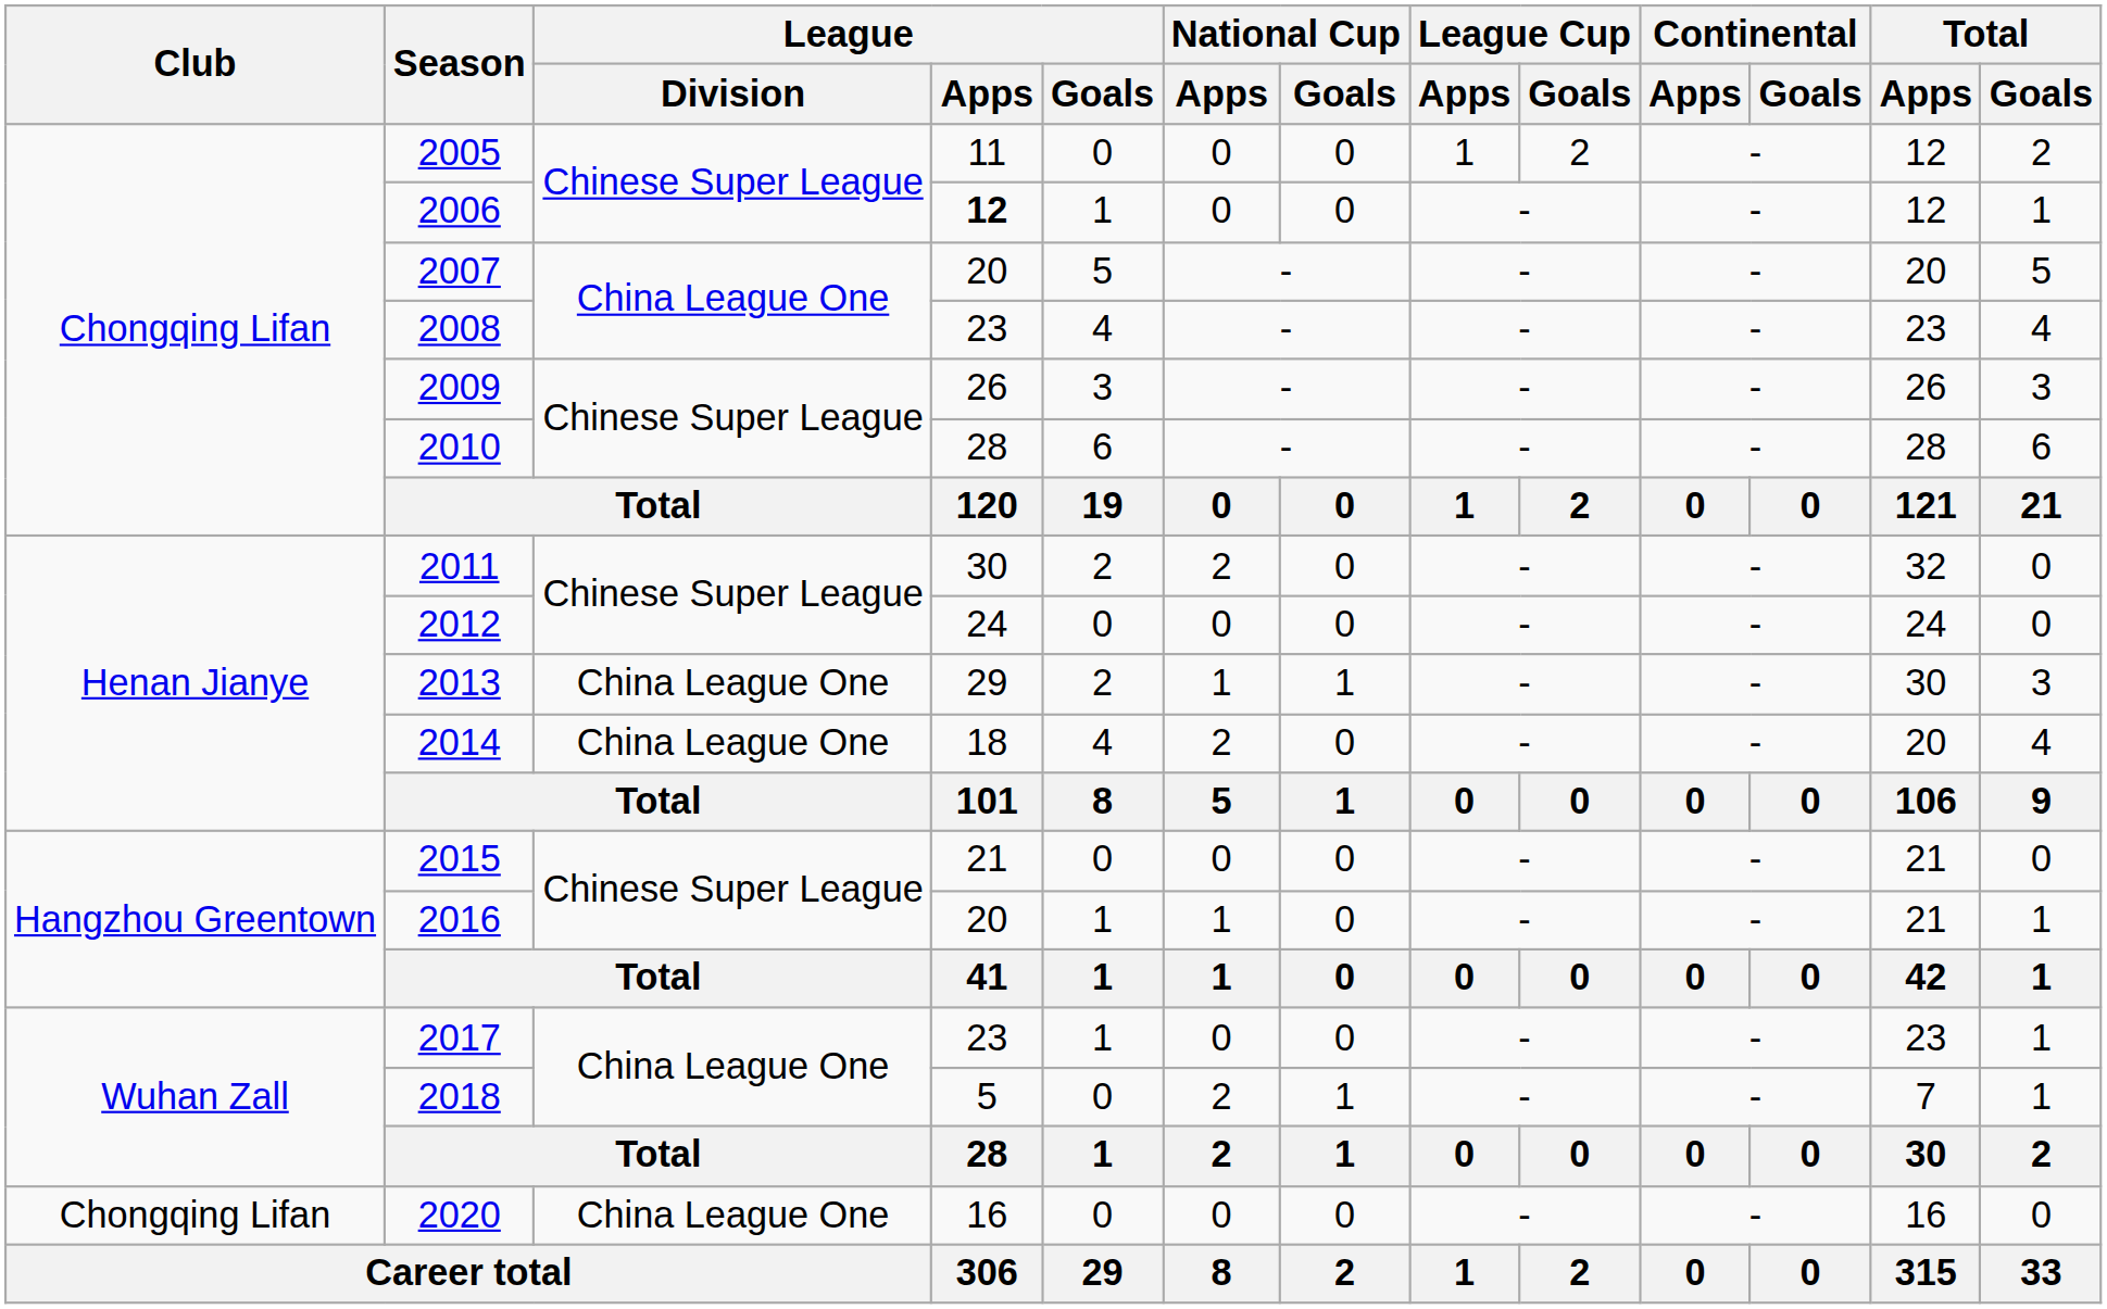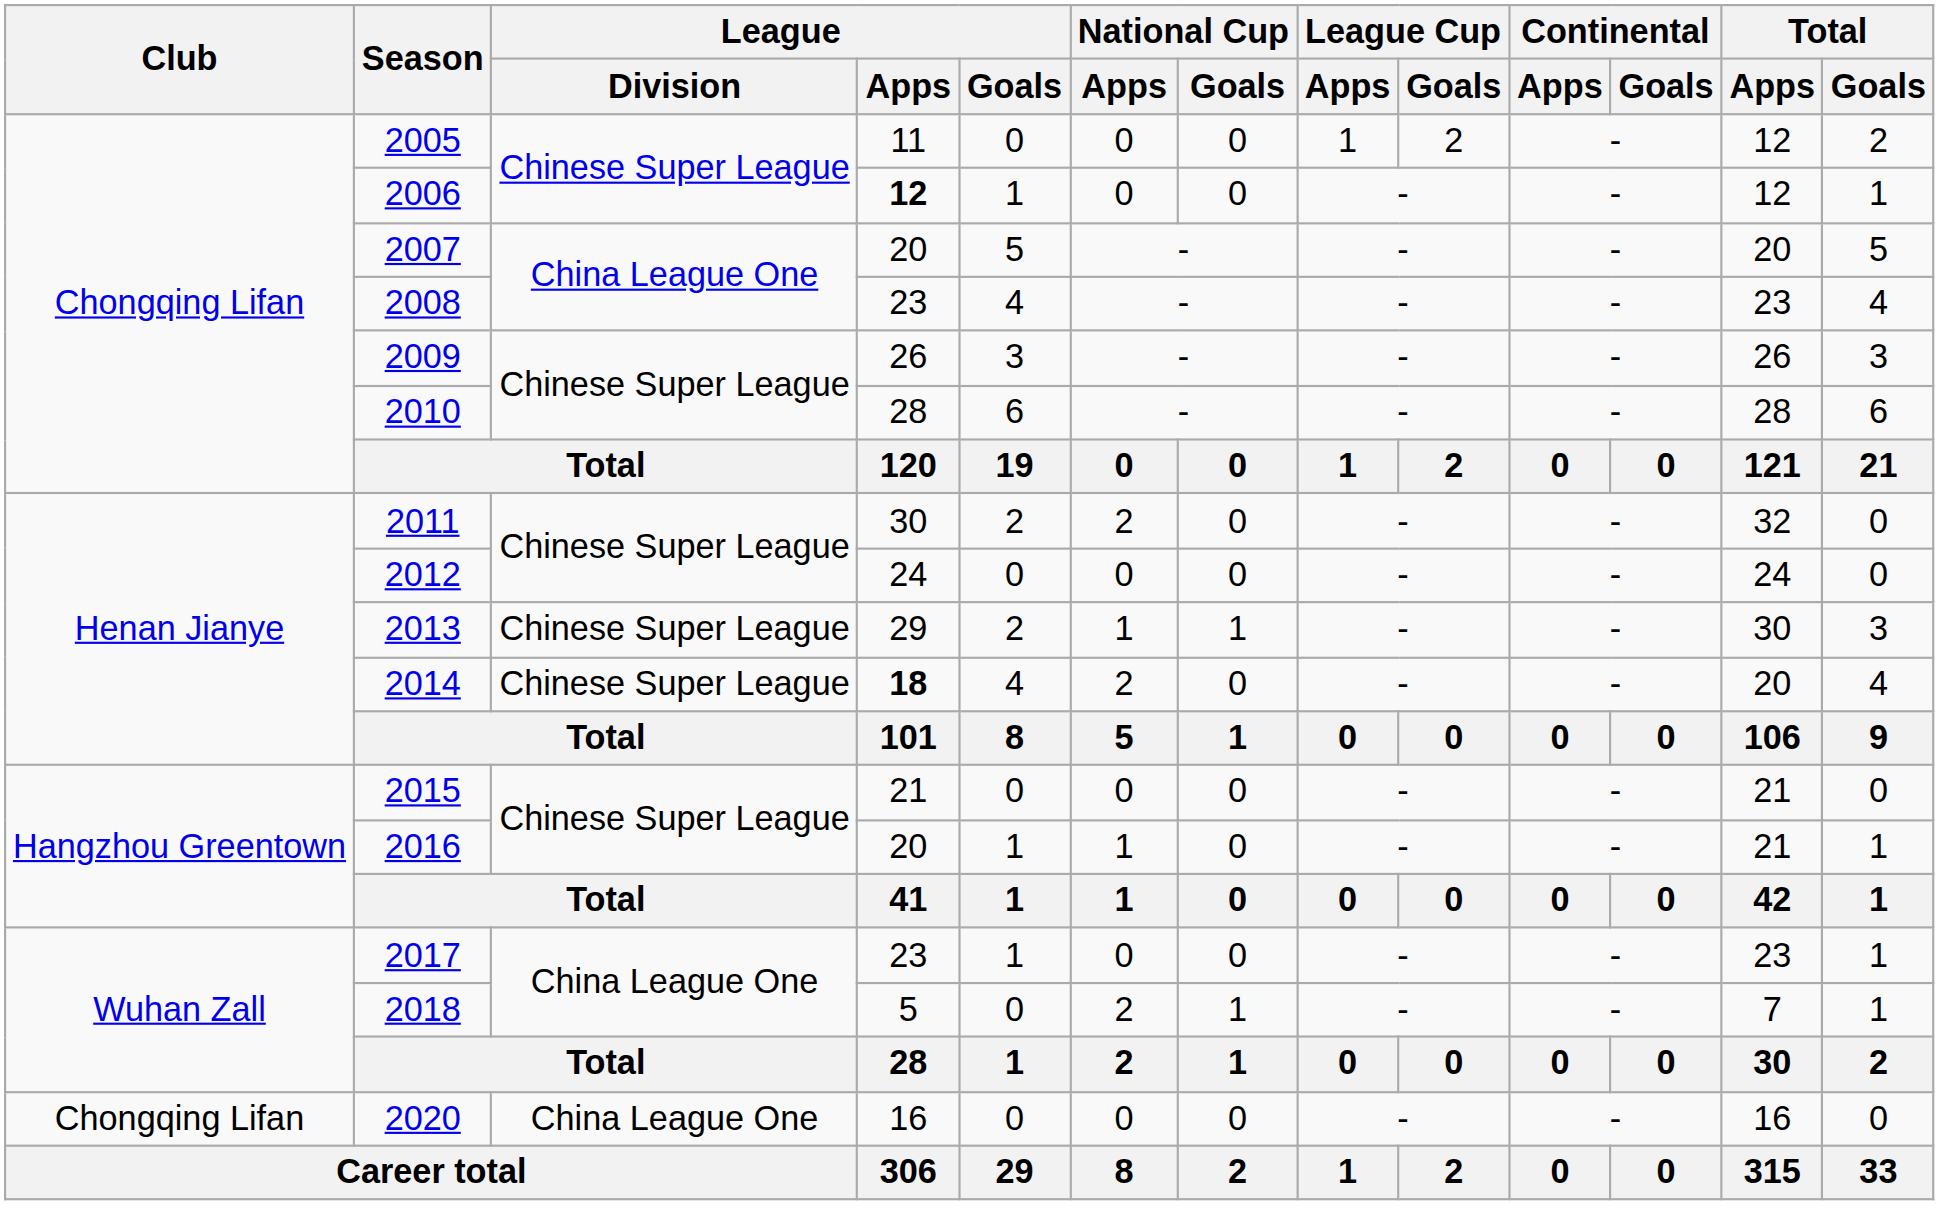2013 | League / Division: China League One -> Chinese Super League
2014 | League / Division: China League One -> Chinese Super League
2014 | League / Apps: normal -> bold
